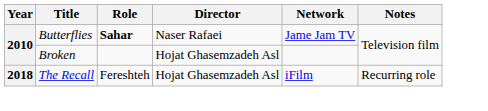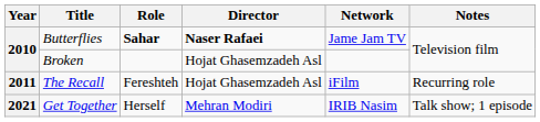Butterflies | Director: normal -> bold
The Recall | Year: 2018 -> 2011
+ row: 2021 | Get Together | Herself | Mehran Modiri | IRIB Nasim | Talk show; 1 episode
